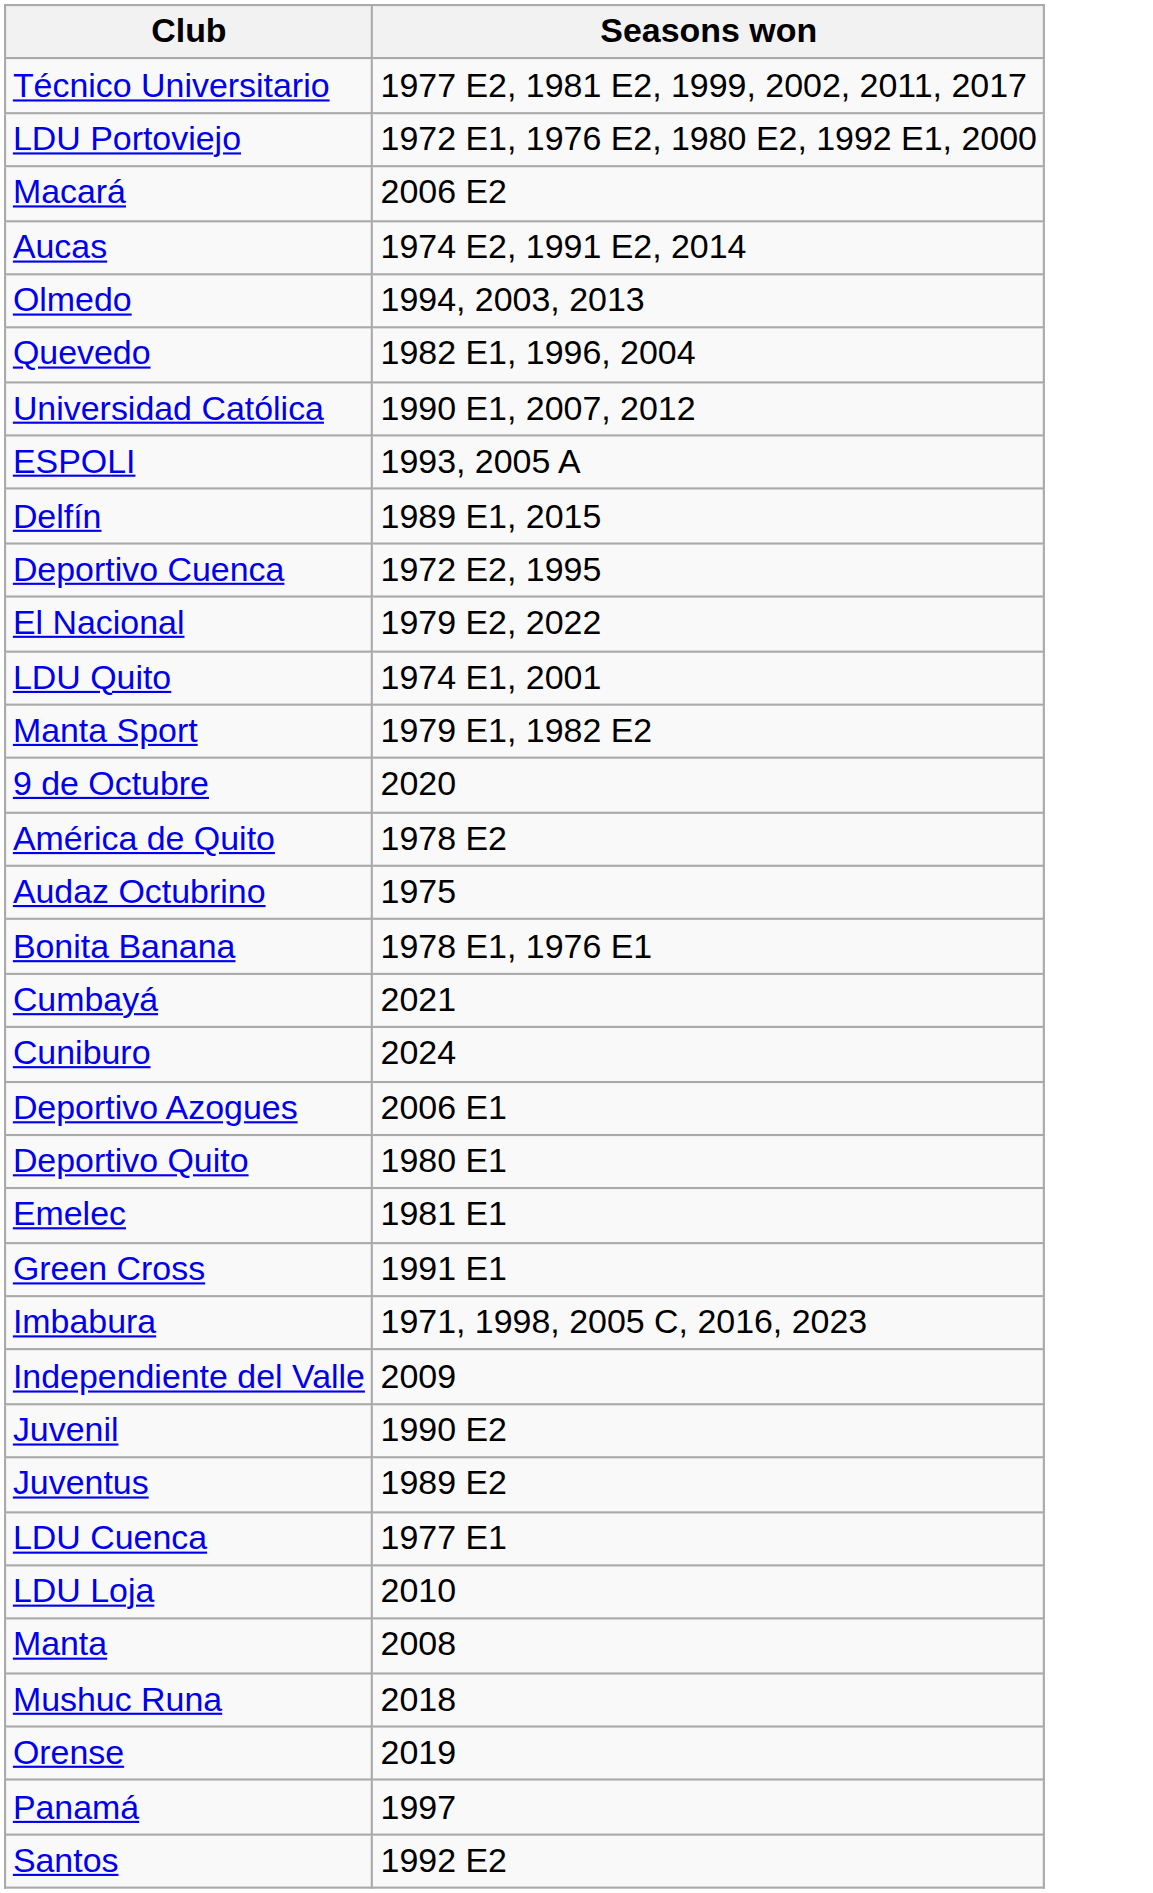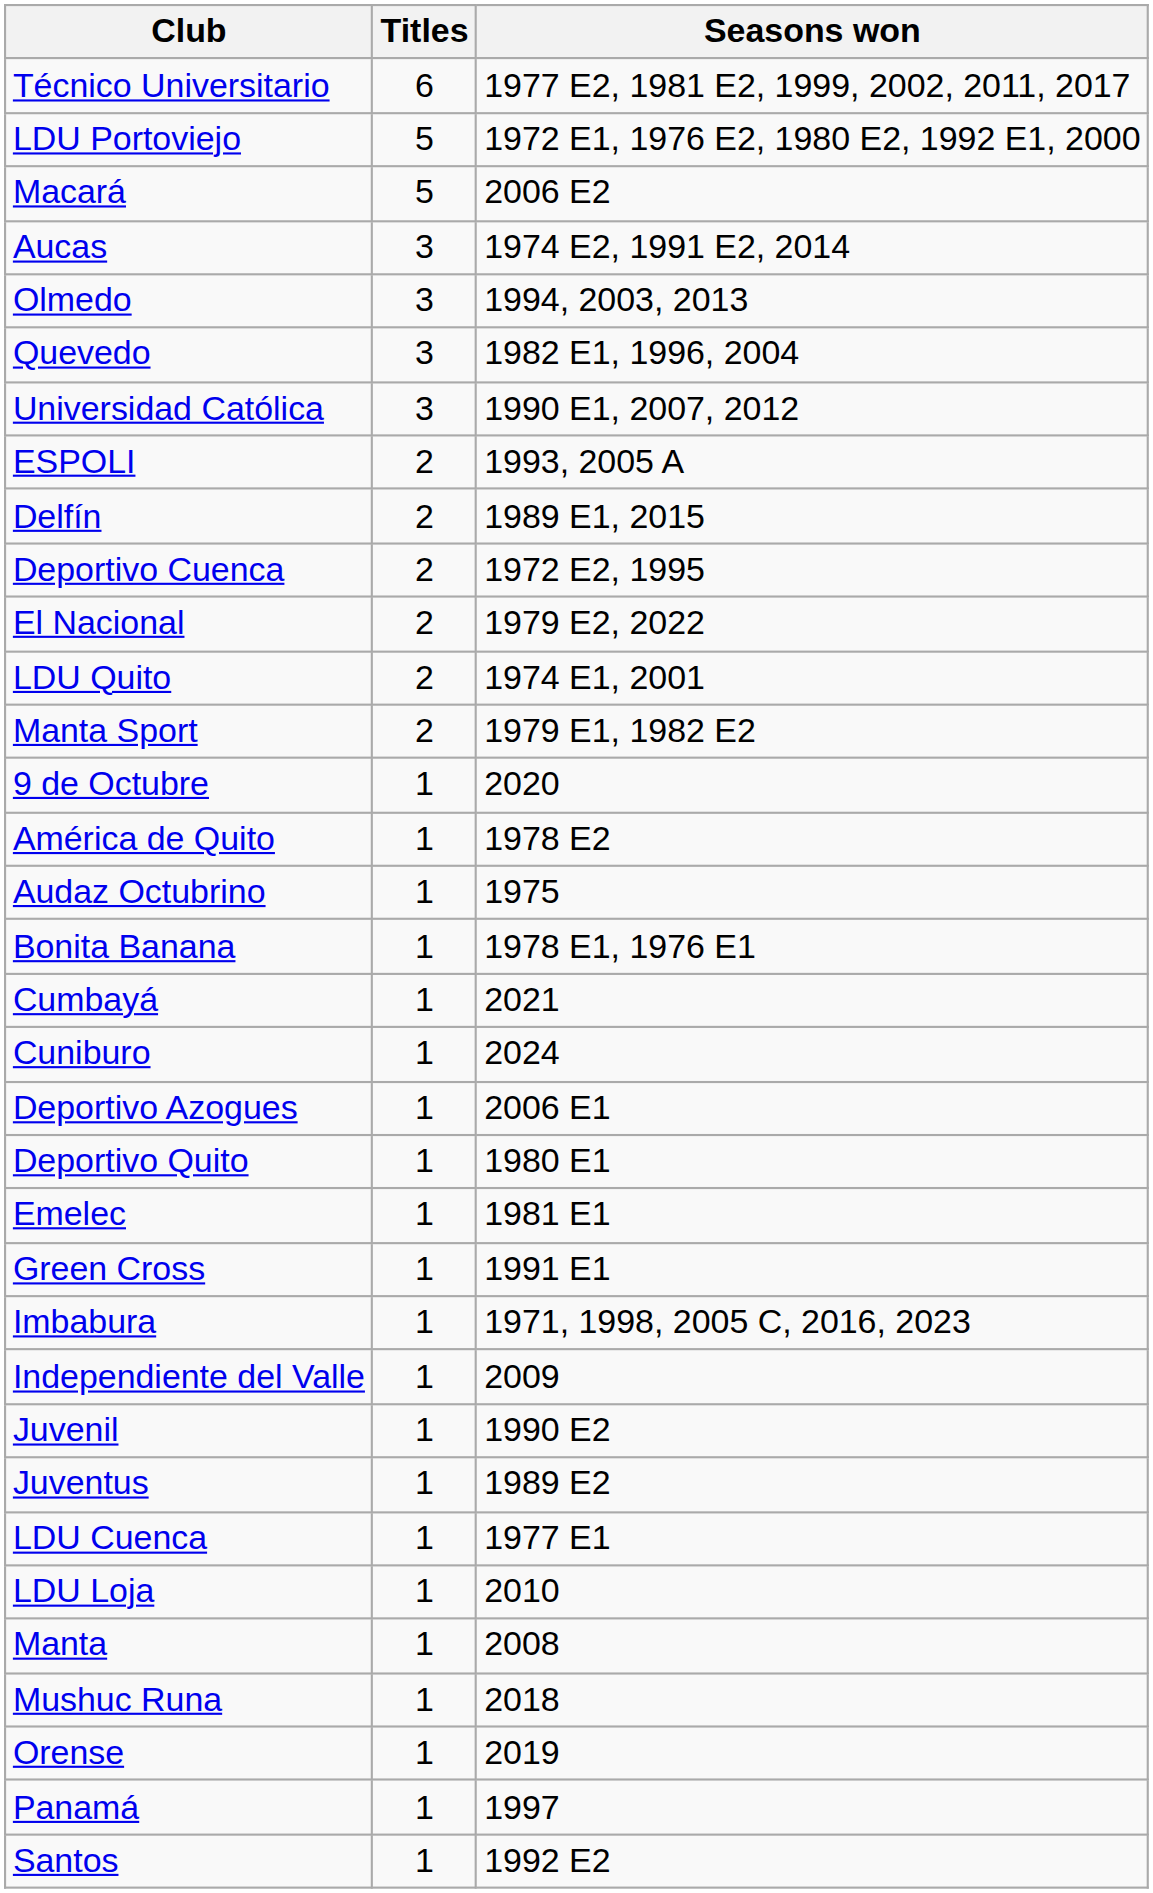+ column: Titles | 6 | 5 | 5 | 3 | 3 | 3 | 3 | 2 | 2 | 2 | 2 | 2 | 2 | 1 | 1 | 1 | 1 | 1 | 1 | 1 | 1 | 1 | 1 | 1 | 1 | 1 | 1 | 1 | 1 | 1 | 1 | 1 | 1 | 1
